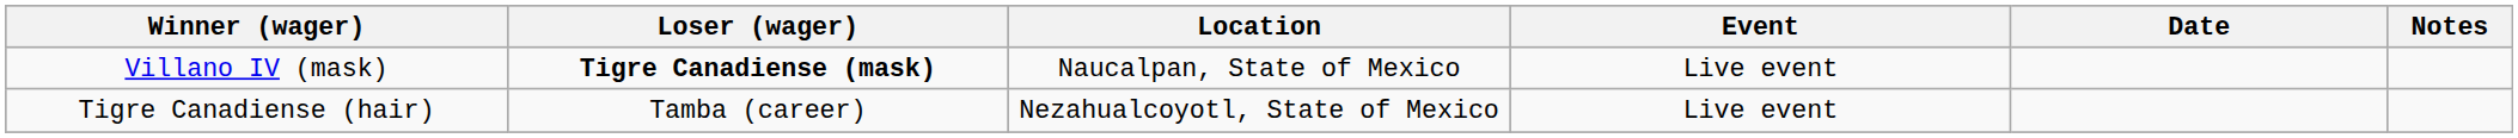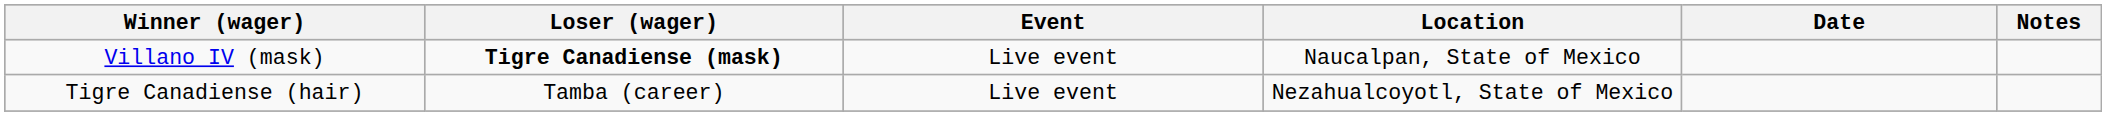columns swapped: Location <-> Event
